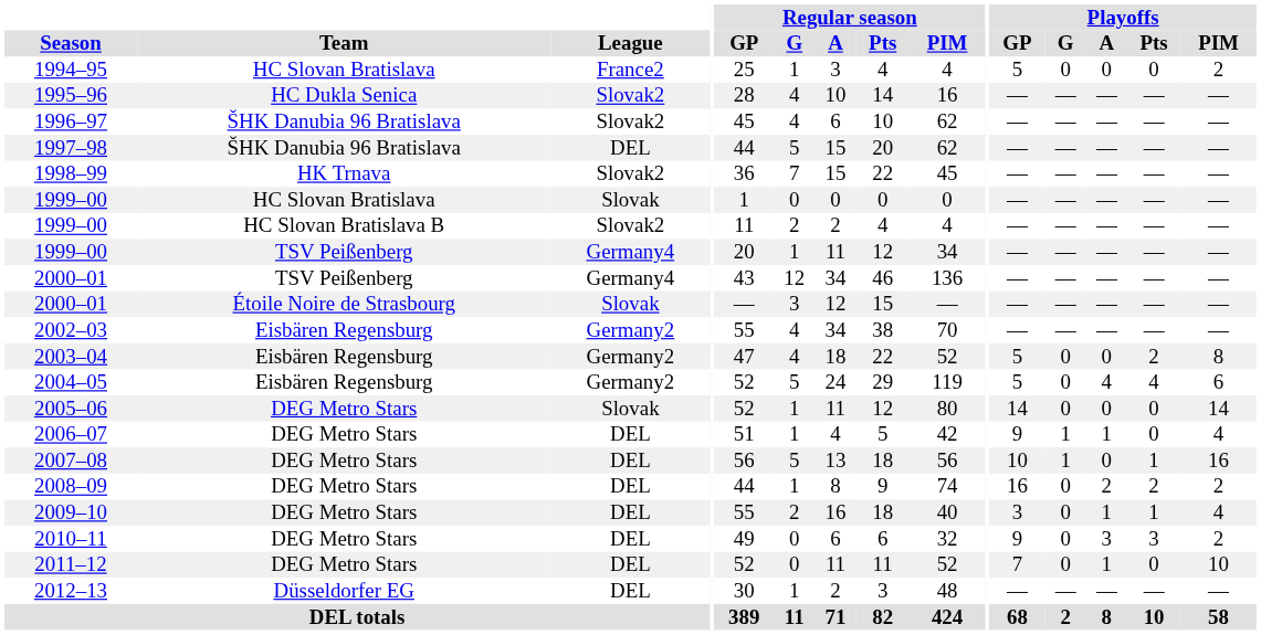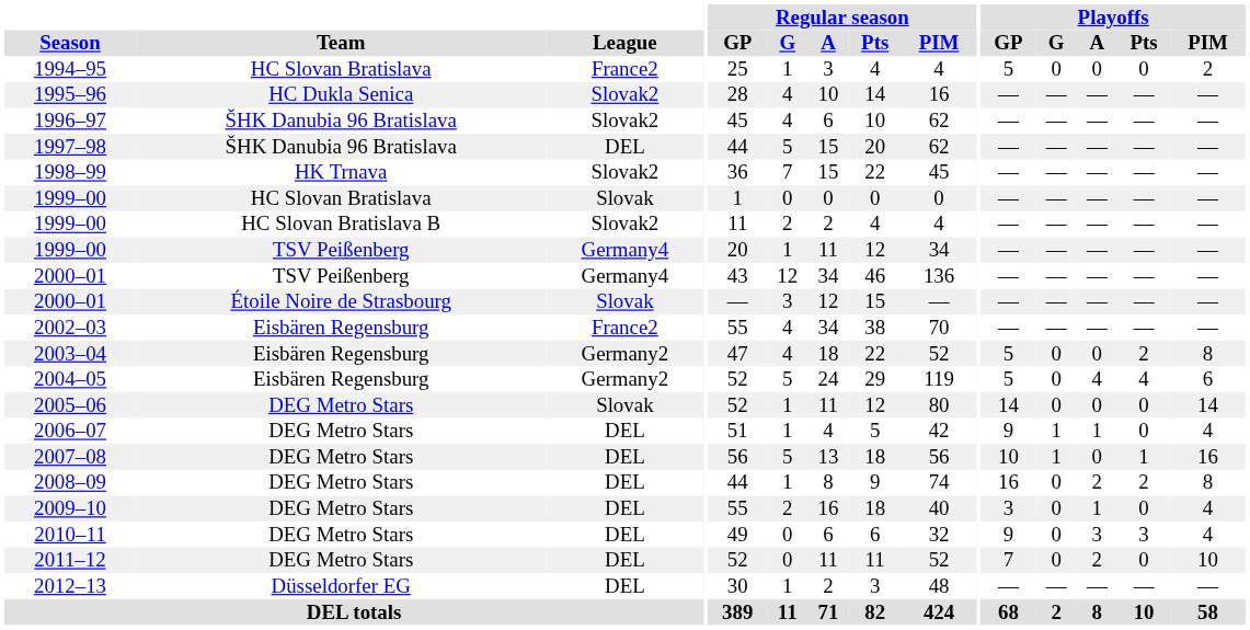2002–03 | League: Germany2 -> France2
2008–09 | Playoffs / PIM: 2 -> 8
2009–10 | Playoffs / Pts: 1 -> 0
2010–11 | Playoffs / PIM: 2 -> 4
2011–12 | Playoffs / A: 1 -> 2
